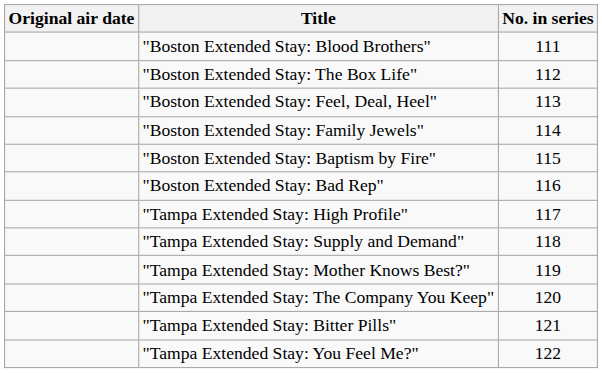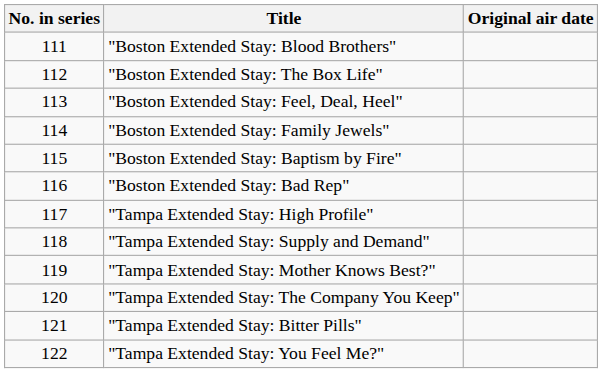columns swapped: No. in series <-> Original air date
